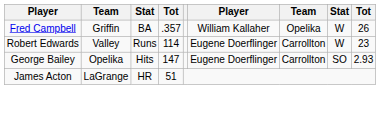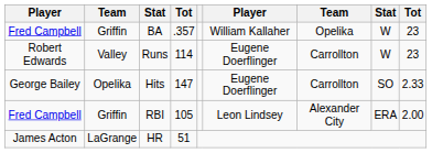BA | column 9: 26 -> 23
Hits | column 9: 2.93 -> 2.33
+ row: Fred Campbell | Griffin | RBI | 105 | Leon Lindsey | Alexander City | ERA | 2.00
